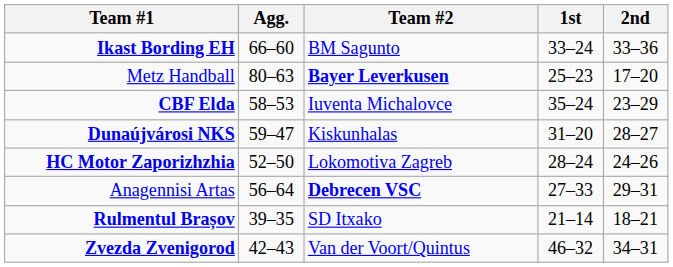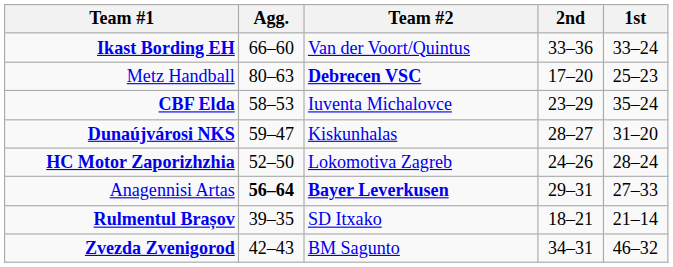columns swapped: 1st <-> 2nd
Ikast Bording EH | Team #2: BM Sagunto -> Van der Voort/Quintus
Metz Handball | Team #2: Bayer Leverkusen -> Debrecen VSC
Anagennisi Artas | Agg.: normal -> bold
Anagennisi Artas | Team #2: Debrecen VSC -> Bayer Leverkusen
Zvezda Zvenigorod | Team #2: Van der Voort/Quintus -> BM Sagunto
